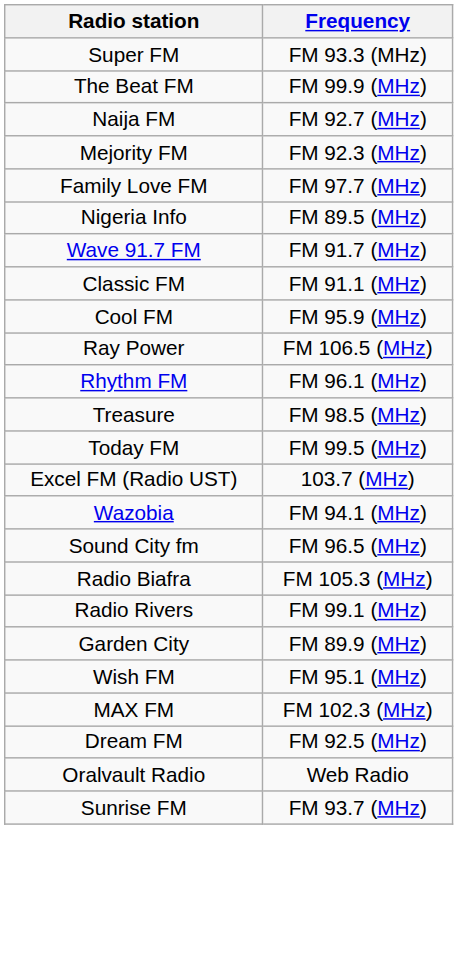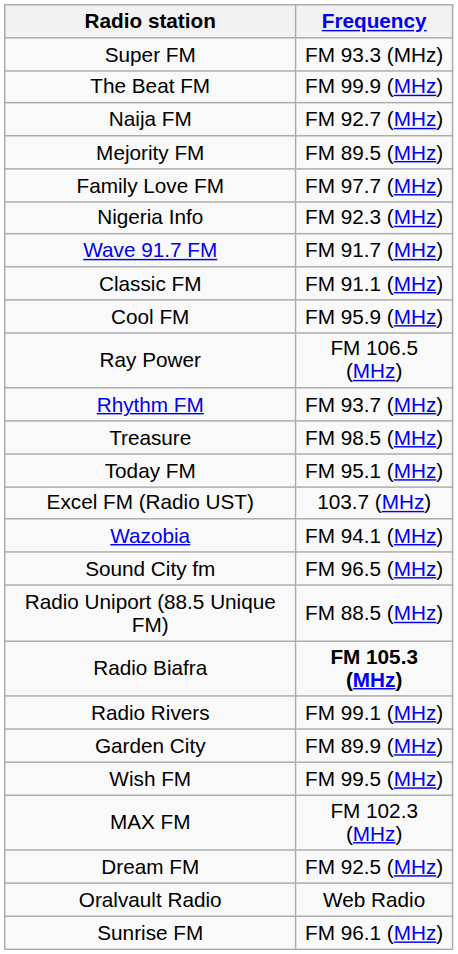Mejority FM | Frequency: FM 92.3 (MHz) -> FM 89.5 (MHz)
Nigeria Info | Frequency: FM 89.5 (MHz) -> FM 92.3 (MHz)
Rhythm FM | Frequency: FM 96.1 (MHz) -> FM 93.7 (MHz)
Today FM | Frequency: FM 99.5 (MHz) -> FM 95.1 (MHz)
+ row: Radio Uniport (88.5 Unique FM) | FM 88.5 (MHz)
Radio Biafra | Frequency: normal -> bold
Wish FM | Frequency: FM 95.1 (MHz) -> FM 99.5 (MHz)
Sunrise FM | Frequency: FM 93.7 (MHz) -> FM 96.1 (MHz)
